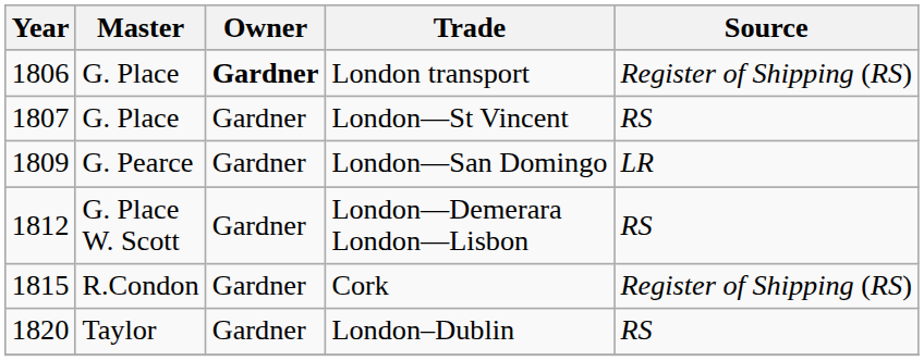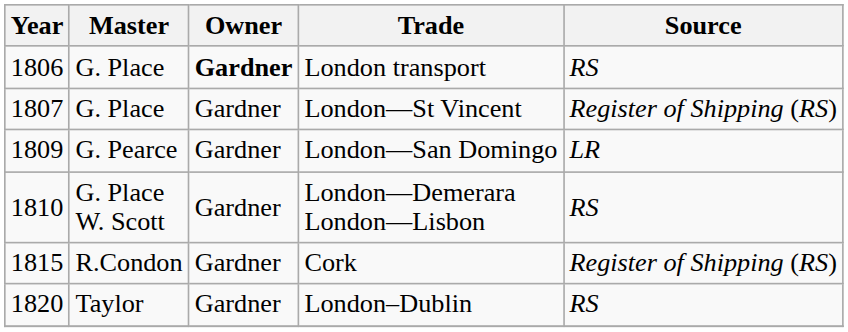London transport | Source: Register of Shipping (RS) -> RS
London—St Vincent | Source: RS -> Register of Shipping (RS)
London—Demerara London—Lisbon | Year: 1812 -> 1810
